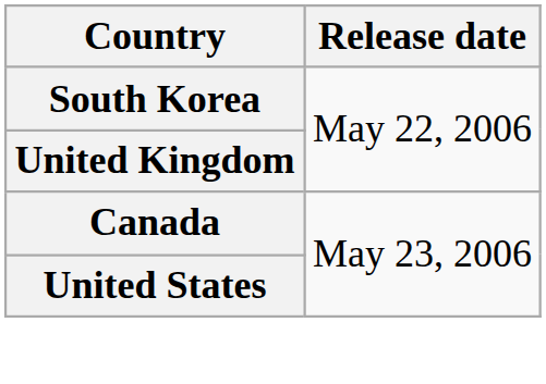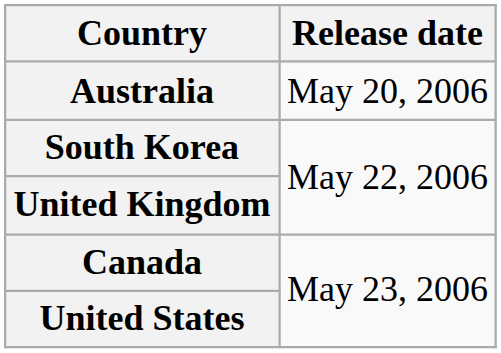+ row: Australia | May 20, 2006
